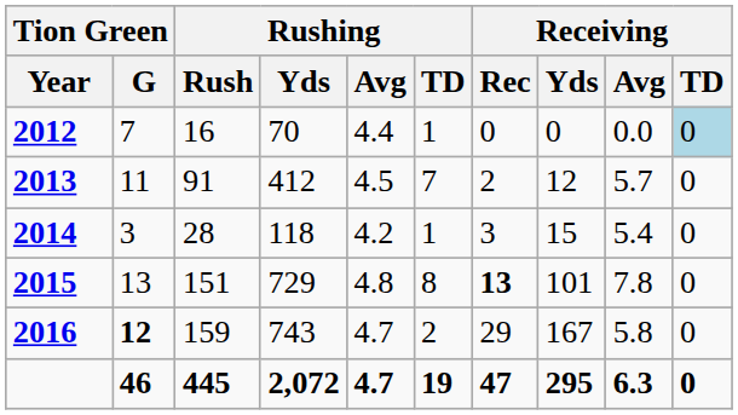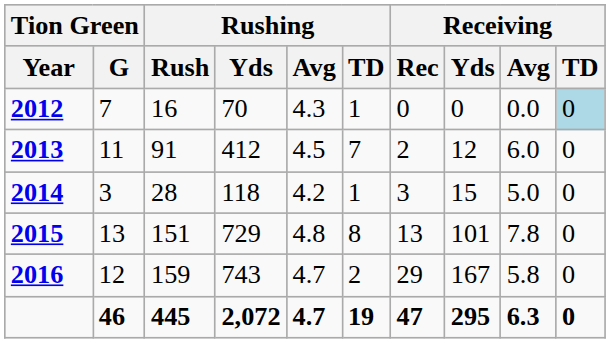2012 | Rushing / Avg: 4.4 -> 4.3
2013 | Receiving / Avg: 5.7 -> 6.0
2014 | Receiving / Avg: 5.4 -> 5.0
2015 | Receiving / Rec: bold -> normal
2016 | Tion Green / G: bold -> normal
